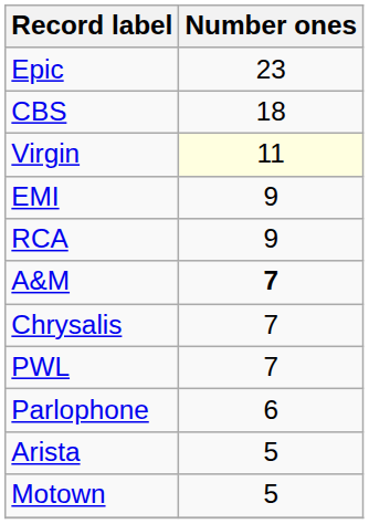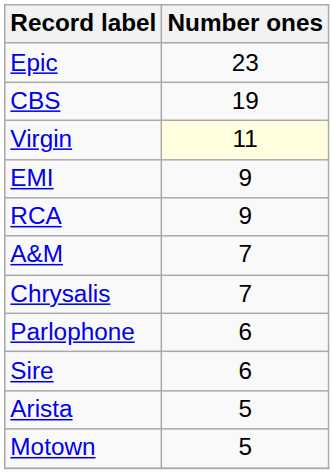CBS | Number ones: 18 -> 19
A&M | Number ones: bold -> normal
- row: PWL | 7
+ row: Sire | 6
